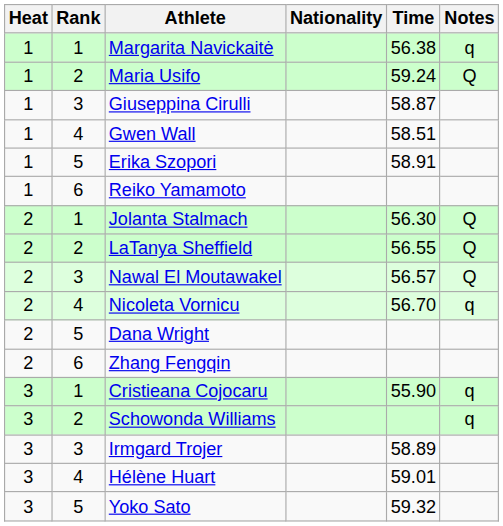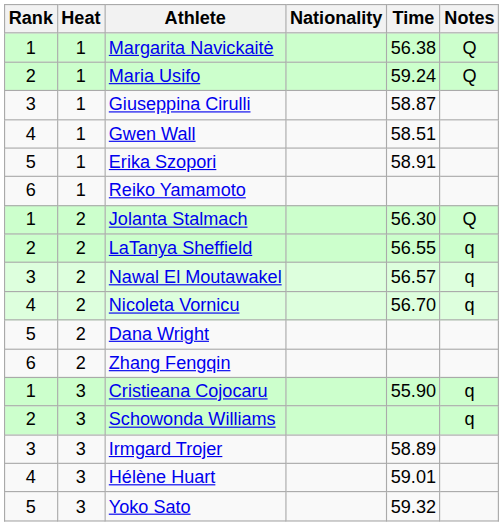columns swapped: Rank <-> Heat
Margarita Navickaitė | Notes: q -> Q
LaTanya Sheffield | Notes: Q -> q
Nawal El Moutawakel | Notes: Q -> q
